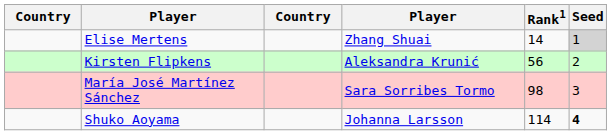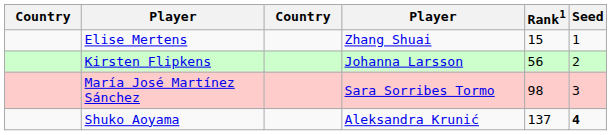Elise Mertens | Rank1: 14 -> 15
Elise Mertens | Seed: lightgrey background -> no background
Kirsten Flipkens | column 4: Aleksandra Krunić -> Johanna Larsson
Shuko Aoyama | column 4: Johanna Larsson -> Aleksandra Krunić
Shuko Aoyama | Rank1: 114 -> 137
